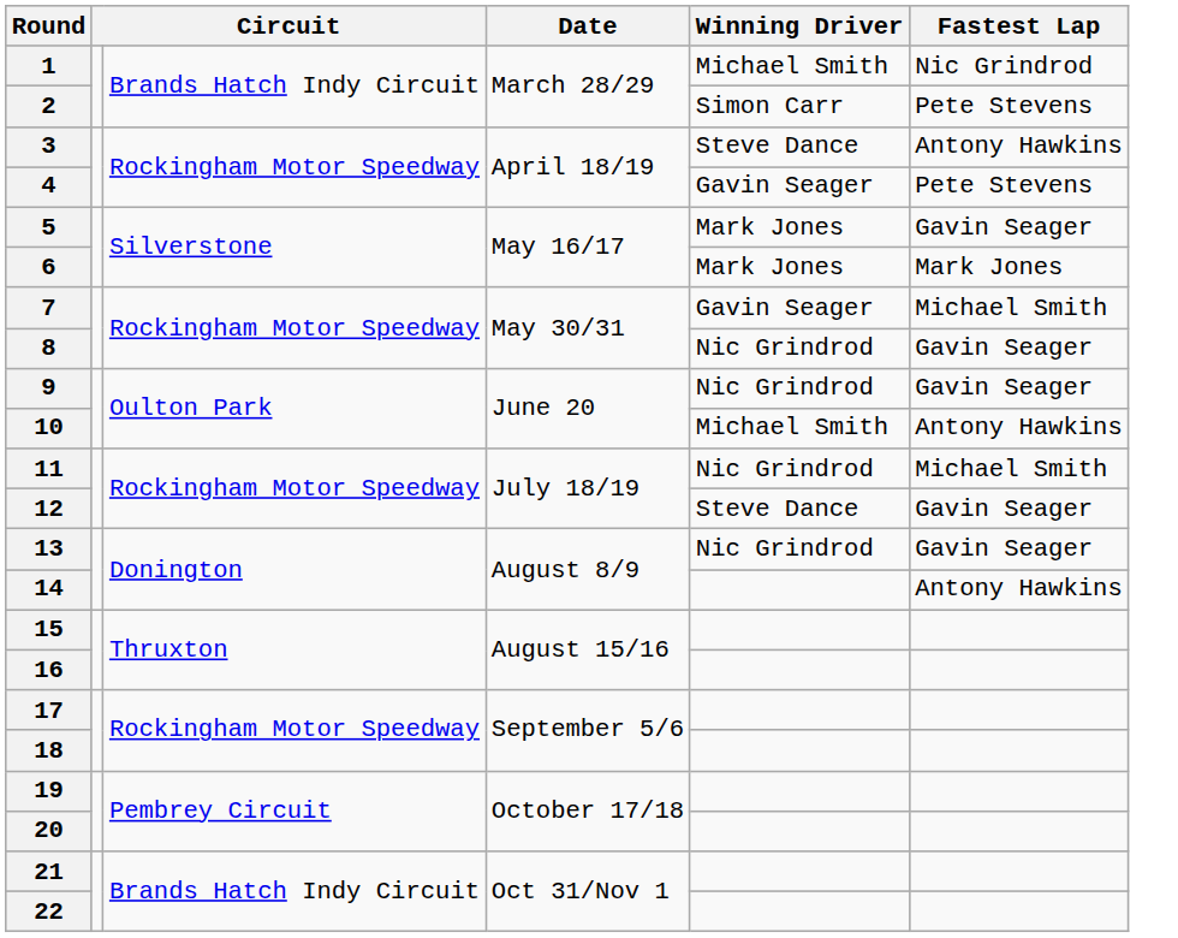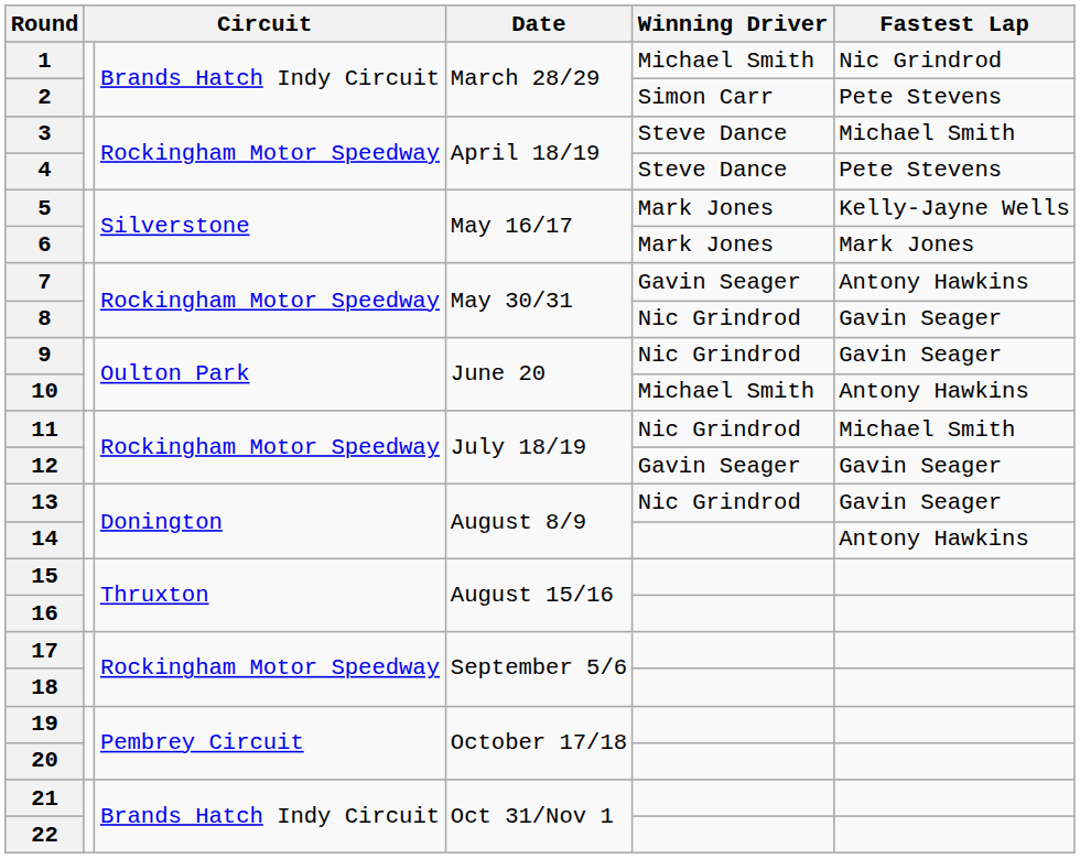3 | Fastest Lap: Antony Hawkins -> Michael Smith
4 | Winning Driver: Gavin Seager -> Steve Dance
5 | Fastest Lap: Gavin Seager -> Kelly-Jayne Wells
7 | Fastest Lap: Michael Smith -> Antony Hawkins
12 | Winning Driver: Steve Dance -> Gavin Seager
